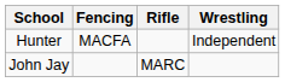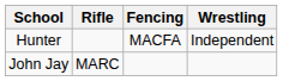columns swapped: Fencing <-> Rifle
